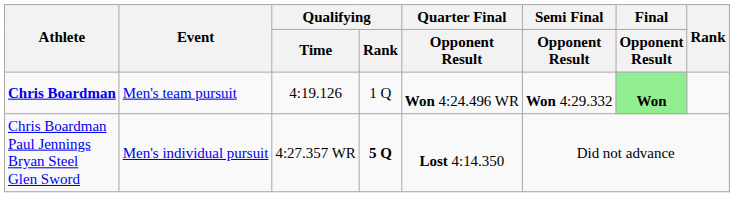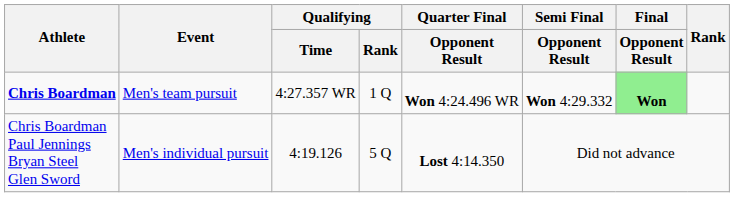Chris Boardman | Qualifying / Time: 4:19.126 -> 4:27.357 WR
Chris Boardman Paul Jennings Bryan Steel Glen Sword | Qualifying / Time: 4:27.357 WR -> 4:19.126
Chris Boardman Paul Jennings Bryan Steel Glen Sword | Qualifying / Rank: bold -> normal
